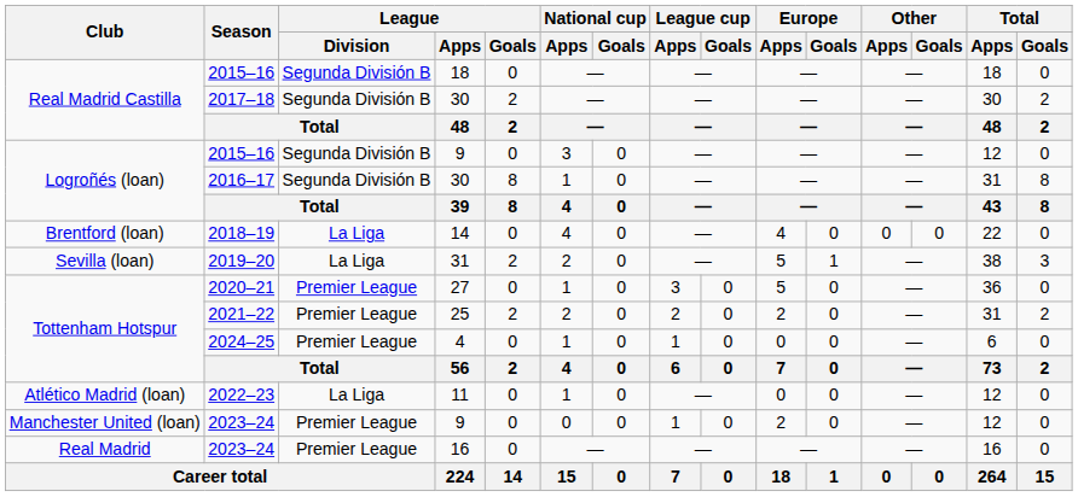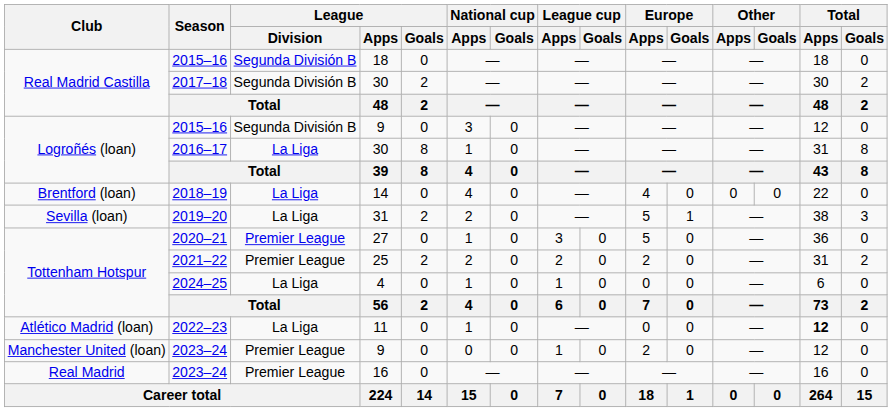2016–17 | League / Division: Segunda División B -> La Liga
2024–25 | League / Division: Premier League -> La Liga
2022–23 | Total / Apps: normal -> bold
